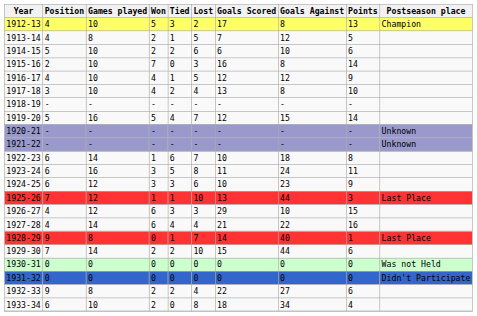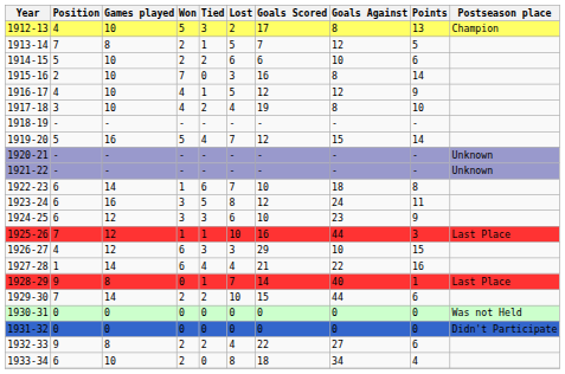1913-14 | Position: 4 -> 7
1917-18 | Goals Scored: 13 -> 19
1923-24 | Goals Scored: 11 -> 12
1925-26 | Goals Scored: 13 -> 16
1927-28 | Position: 4 -> 1
